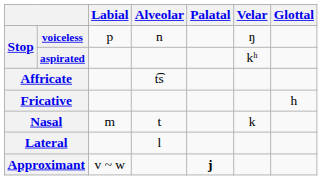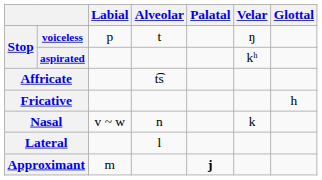voiceless | Alveolar: n -> t
Nasal | Labial: m -> v ~ w
Nasal | Alveolar: t -> n
Approximant | Labial: v ~ w -> m
